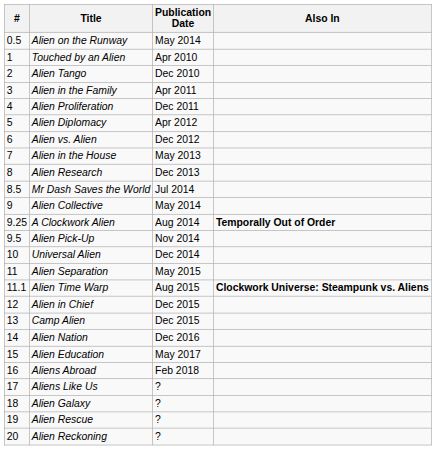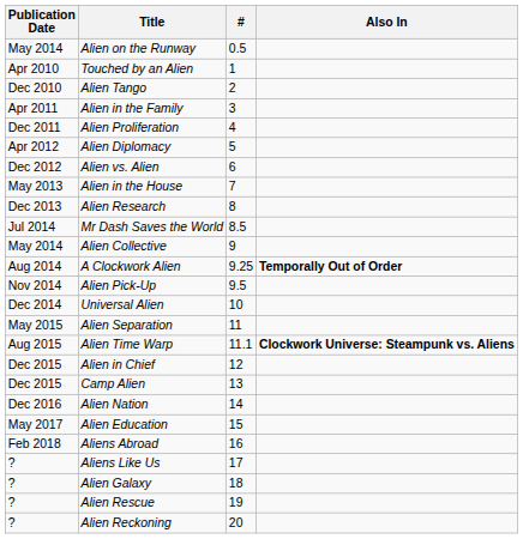columns swapped: # <-> Publication Date
